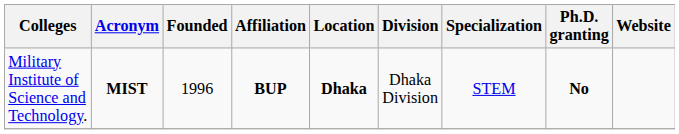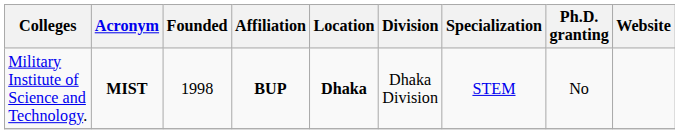Military Institute of Science and Technology. | Founded: 1996 -> 1998
Military Institute of Science and Technology. | Ph.D. granting: bold -> normal
